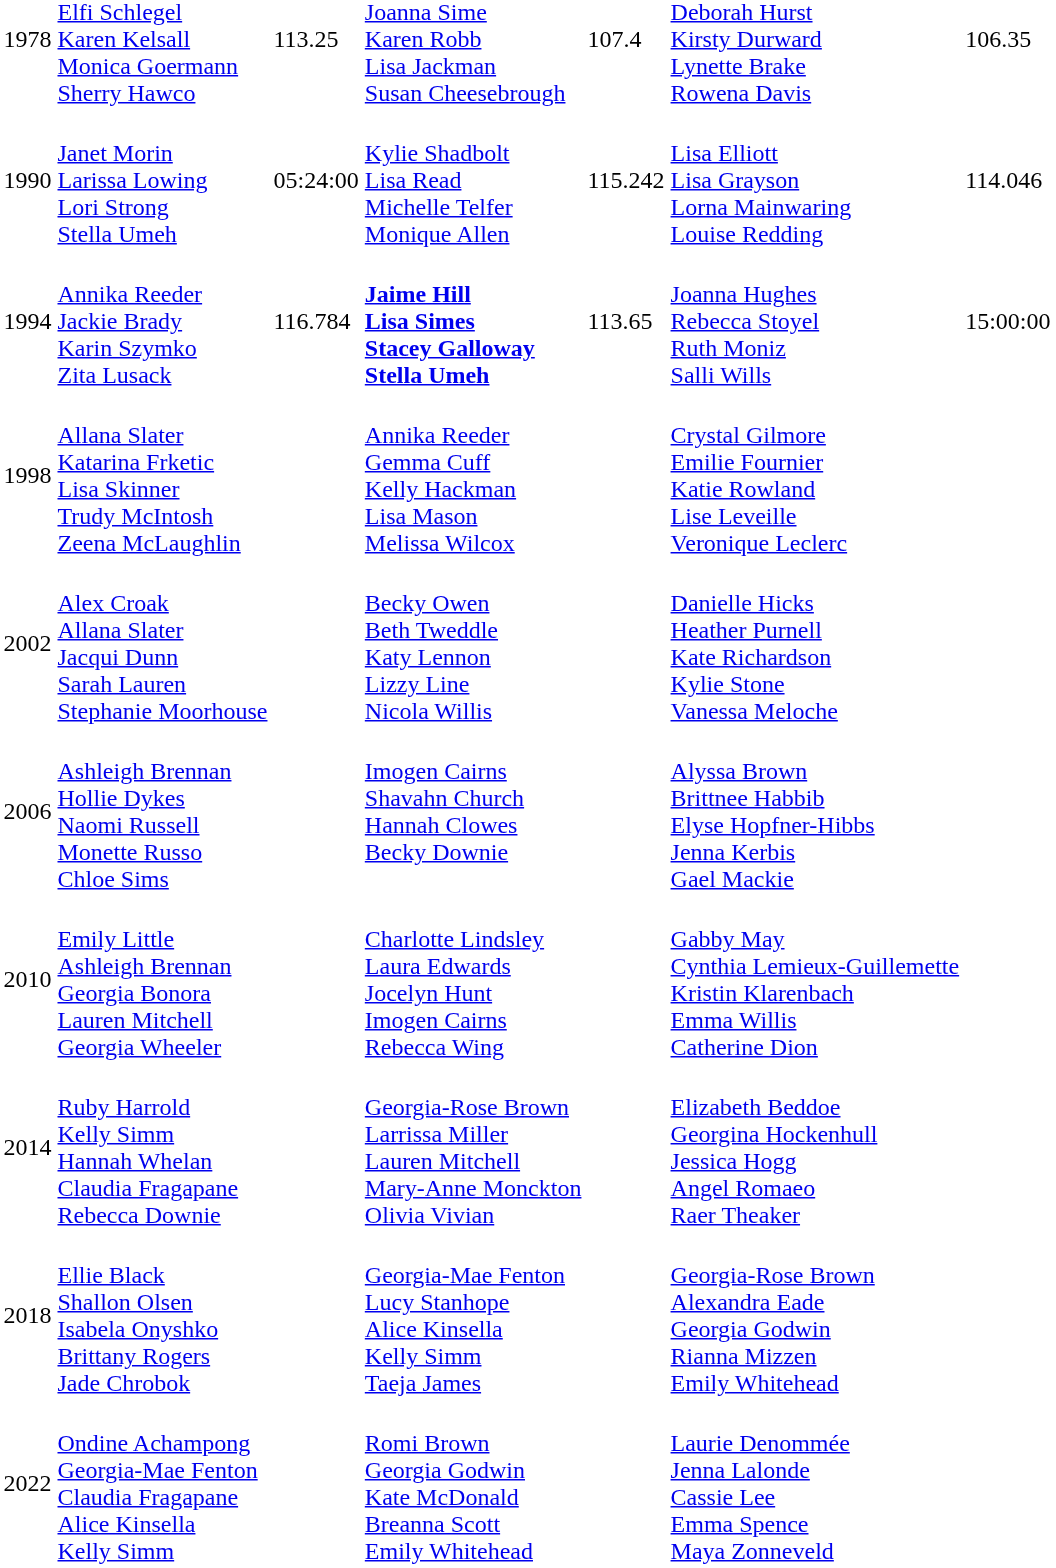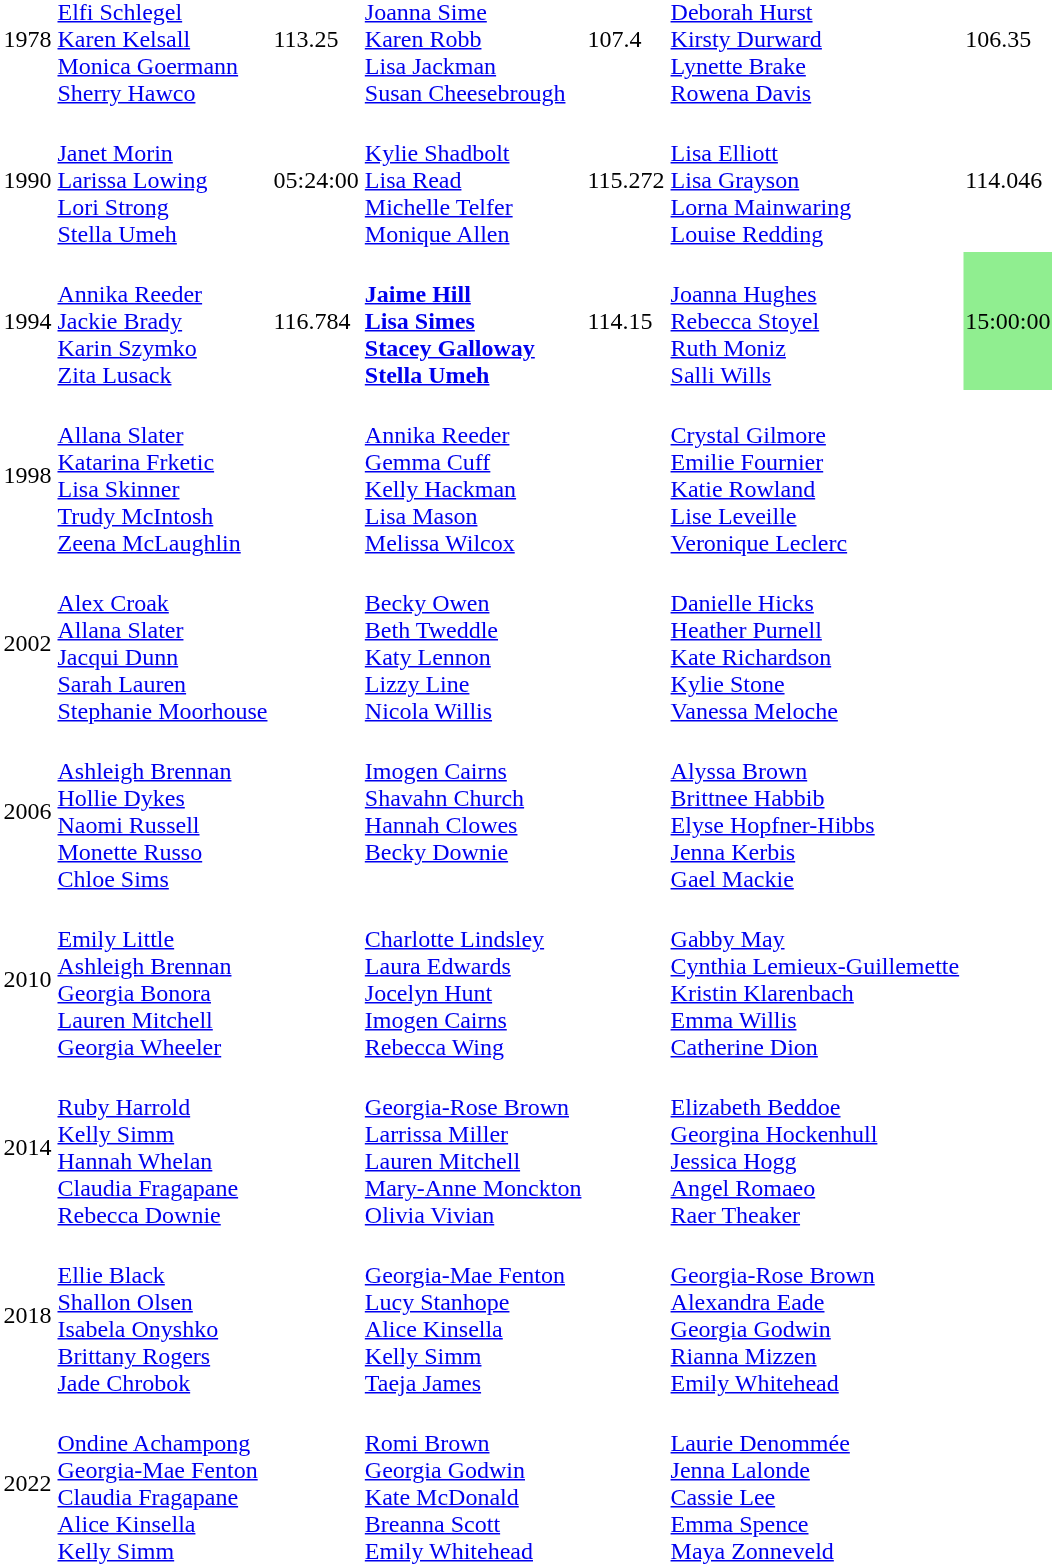Janet Morin Larissa Lowing Lori Strong Stella Umeh | column 5: 115.242 -> 115.272
Annika Reeder Jackie Brady Karin Szymko Zita Lusack | column 5: 113.65 -> 114.15
Annika Reeder Jackie Brady Karin Szymko Zita Lusack | column 7: no background -> lightgreen background
